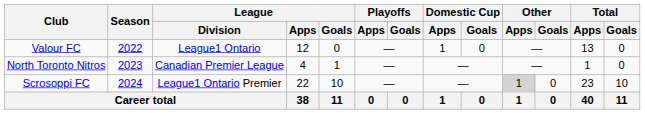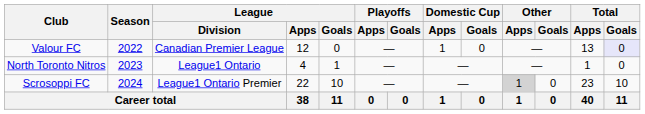Valour FC | League / Division: League1 Ontario -> Canadian Premier League
Valour FC | Total / Goals: no background -> lavender background
North Toronto Nitros | League / Division: Canadian Premier League -> League1 Ontario
